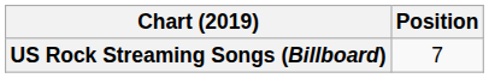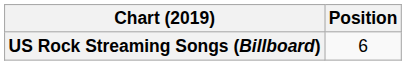US Rock Streaming Songs (Billboard) | Position: 7 -> 6
